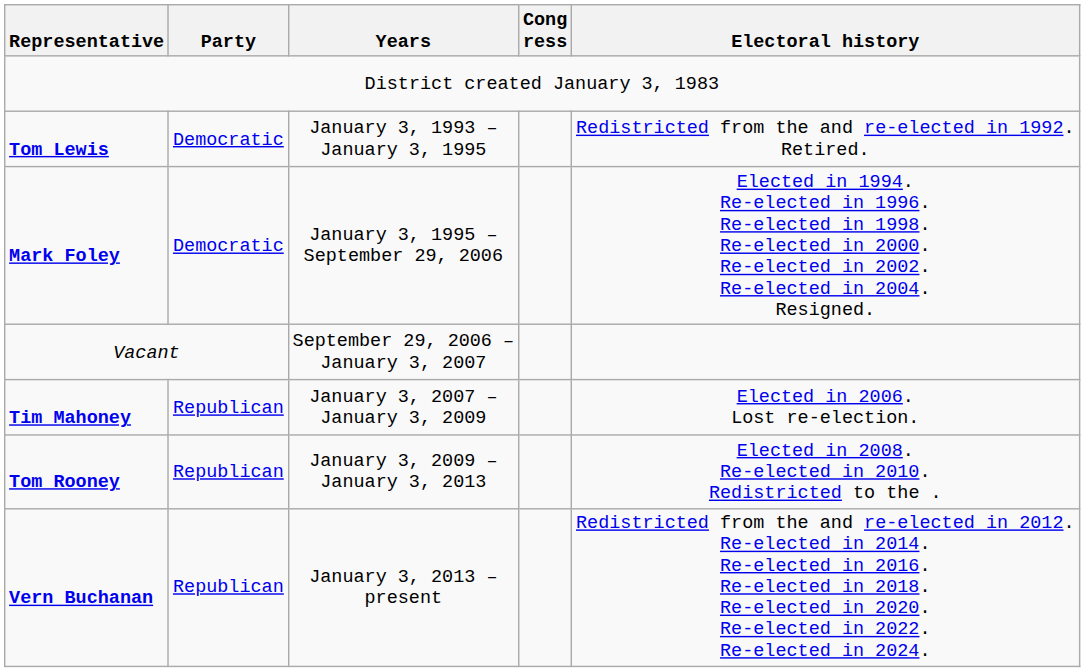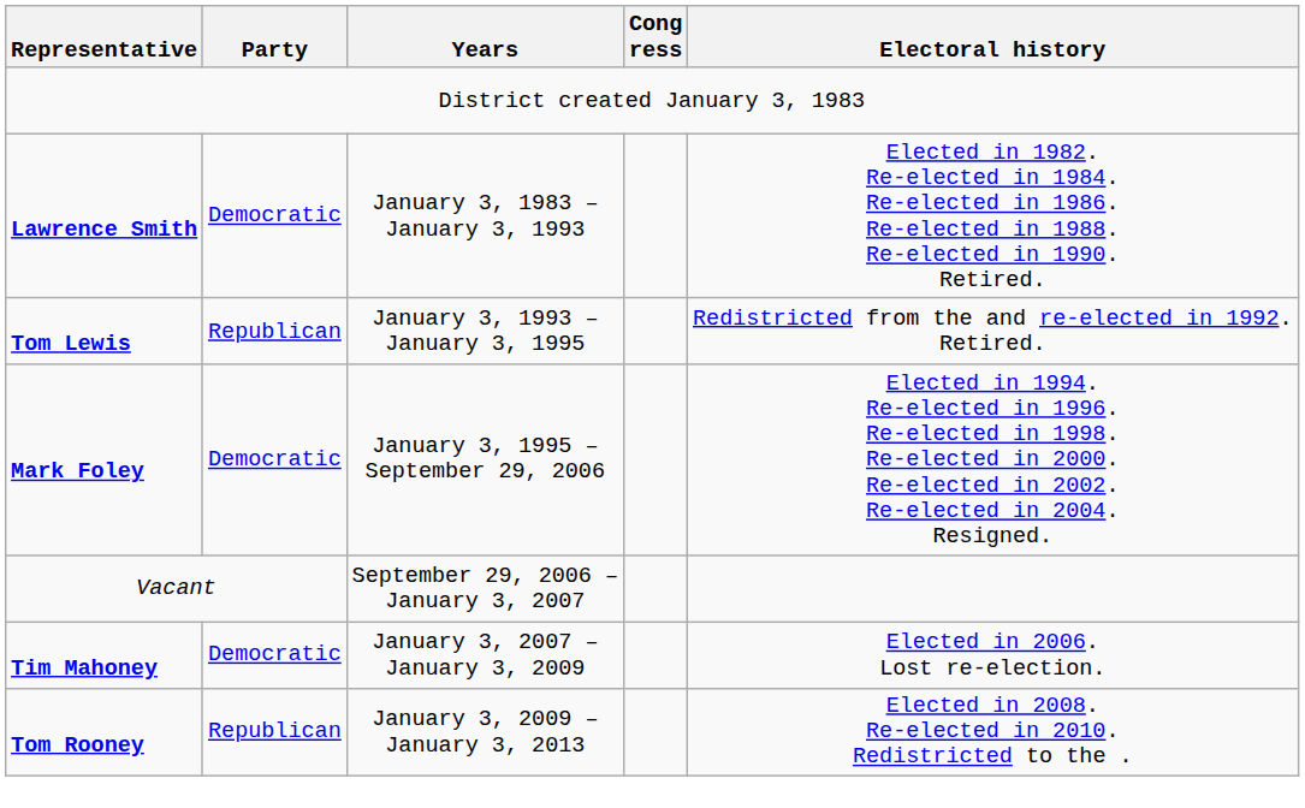+ row: Lawrence Smith | Democratic | January 3, 1983 – January 3, 1993 | Elected in 1982. Re-elected in 1984. Re-elected in 1986. Re-elected in 1988. Re-elected in 1990. Retired.
Tom Lewis | Party: Democratic -> Republican
Tim Mahoney | Party: Republican -> Democratic
- row: Vern Buchanan | Republican | January 3, 2013 – present | Redistricted from the and re-elected in 2012. Re-elected in 2014. Re-elected in 2016. Re-elected in 2018. Re-elected in 2020. Re-elected in 2022. Re-elected in 2024.
